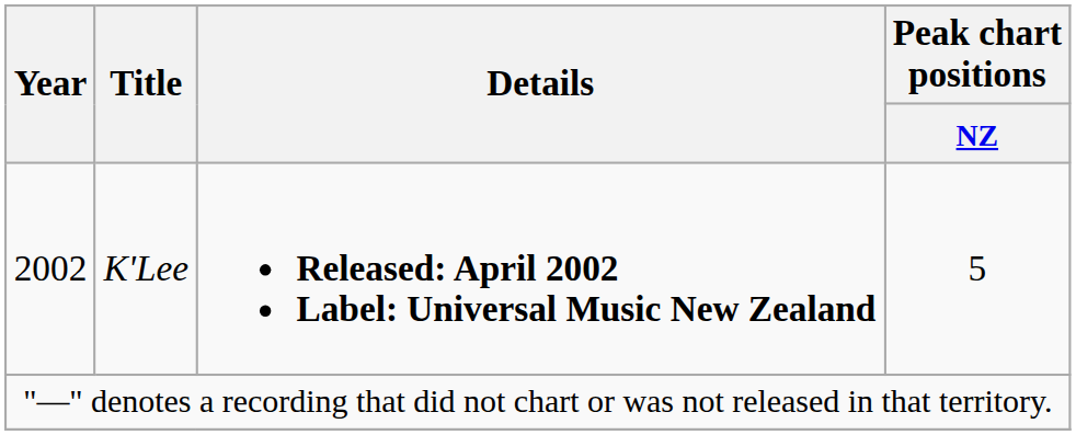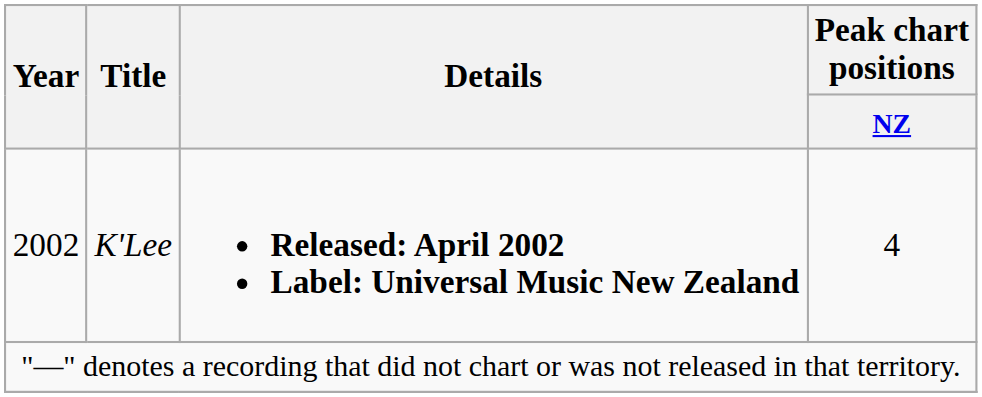2002 | Peak chart positions / NZ: 5 -> 4
